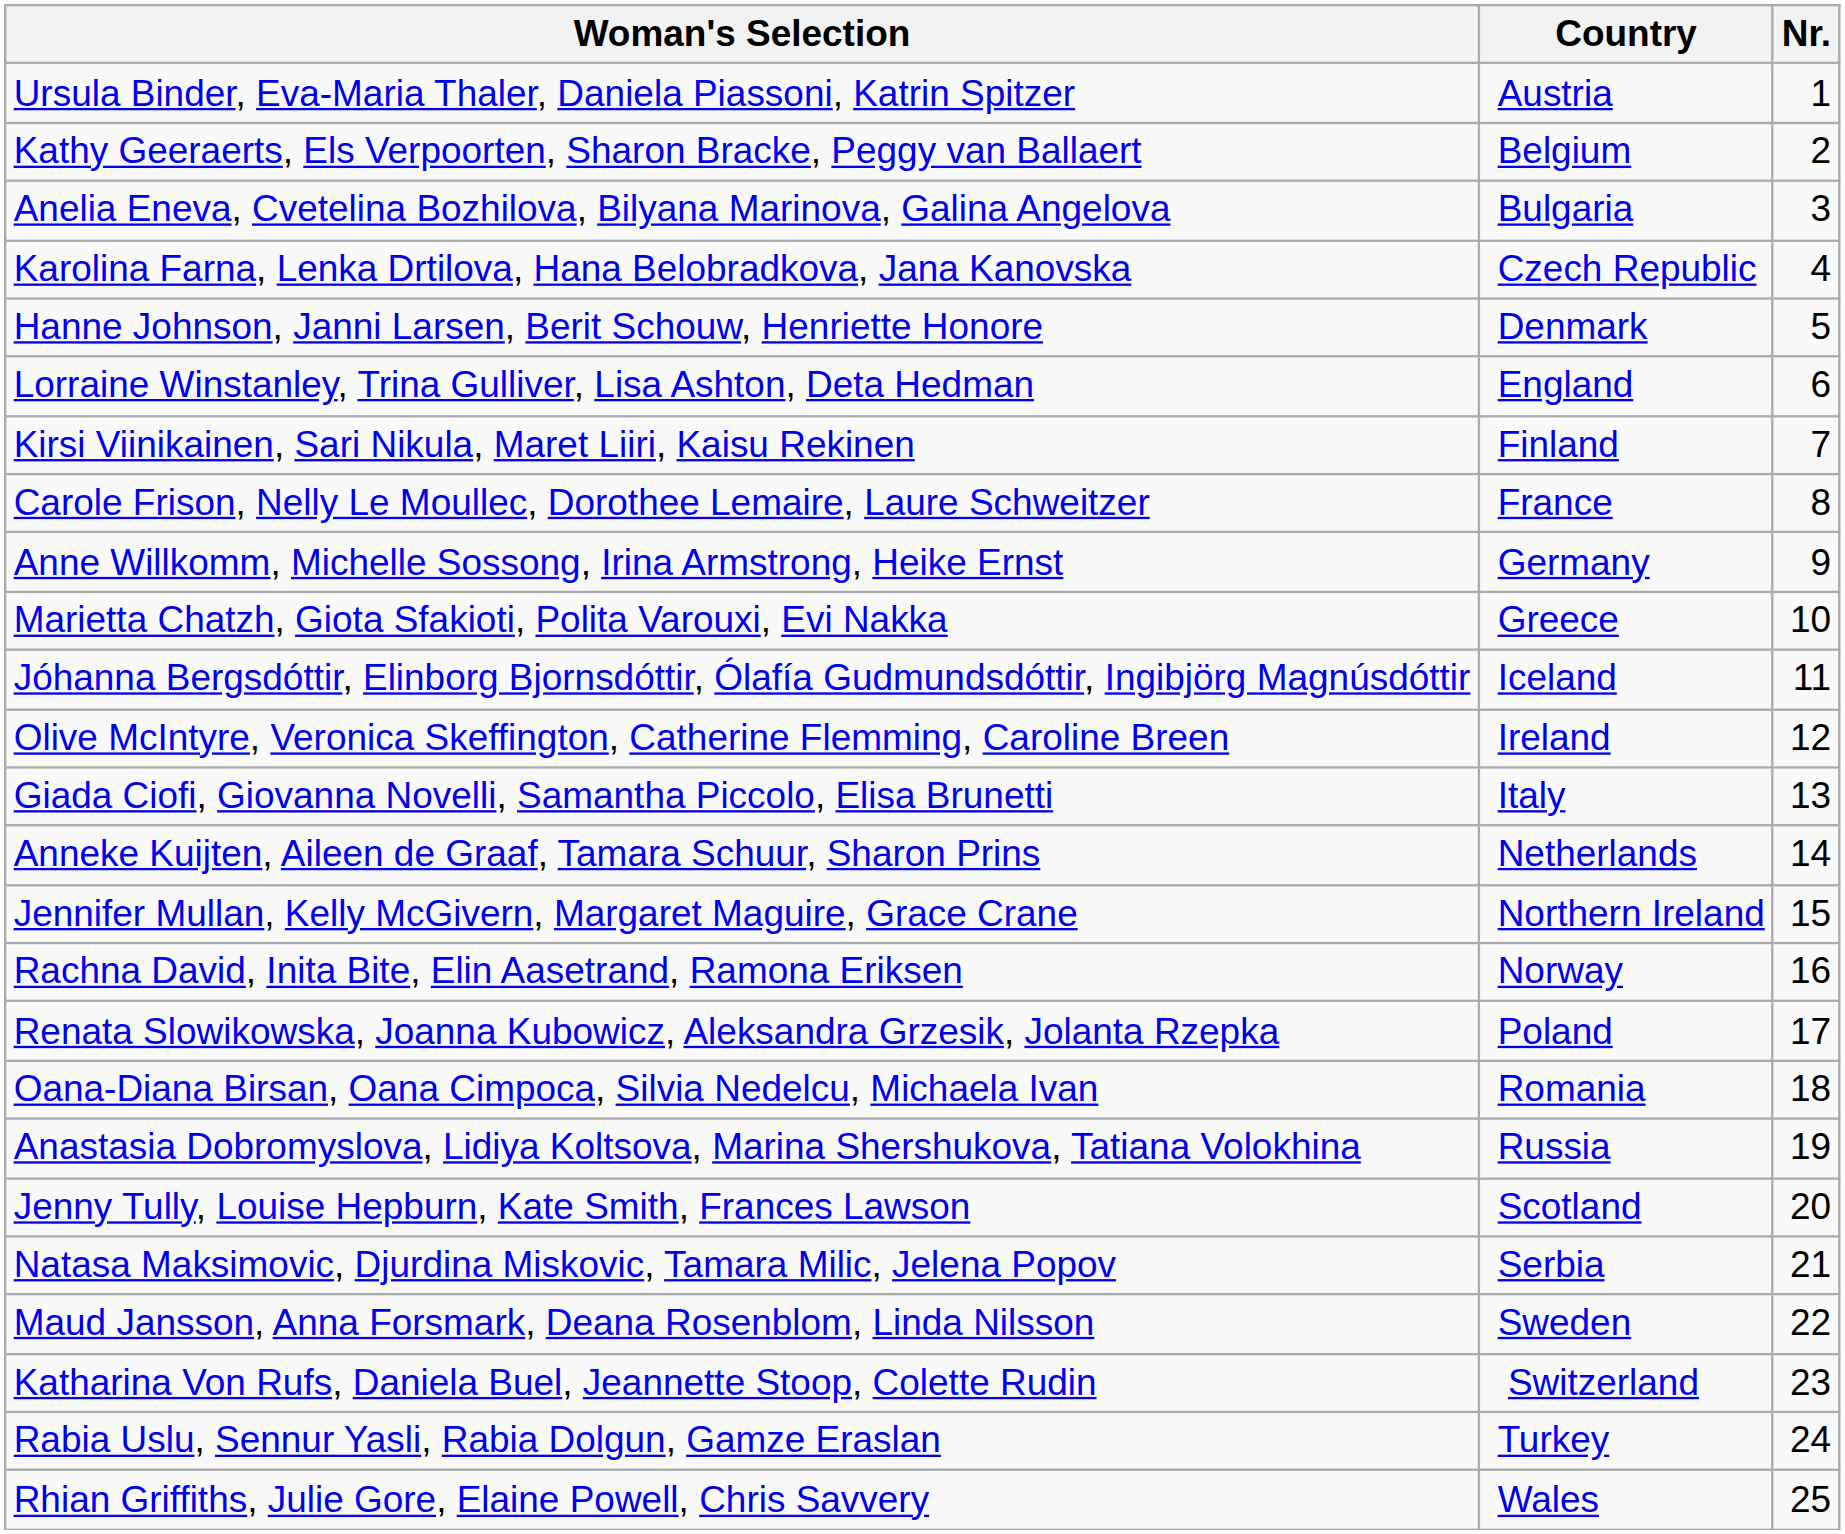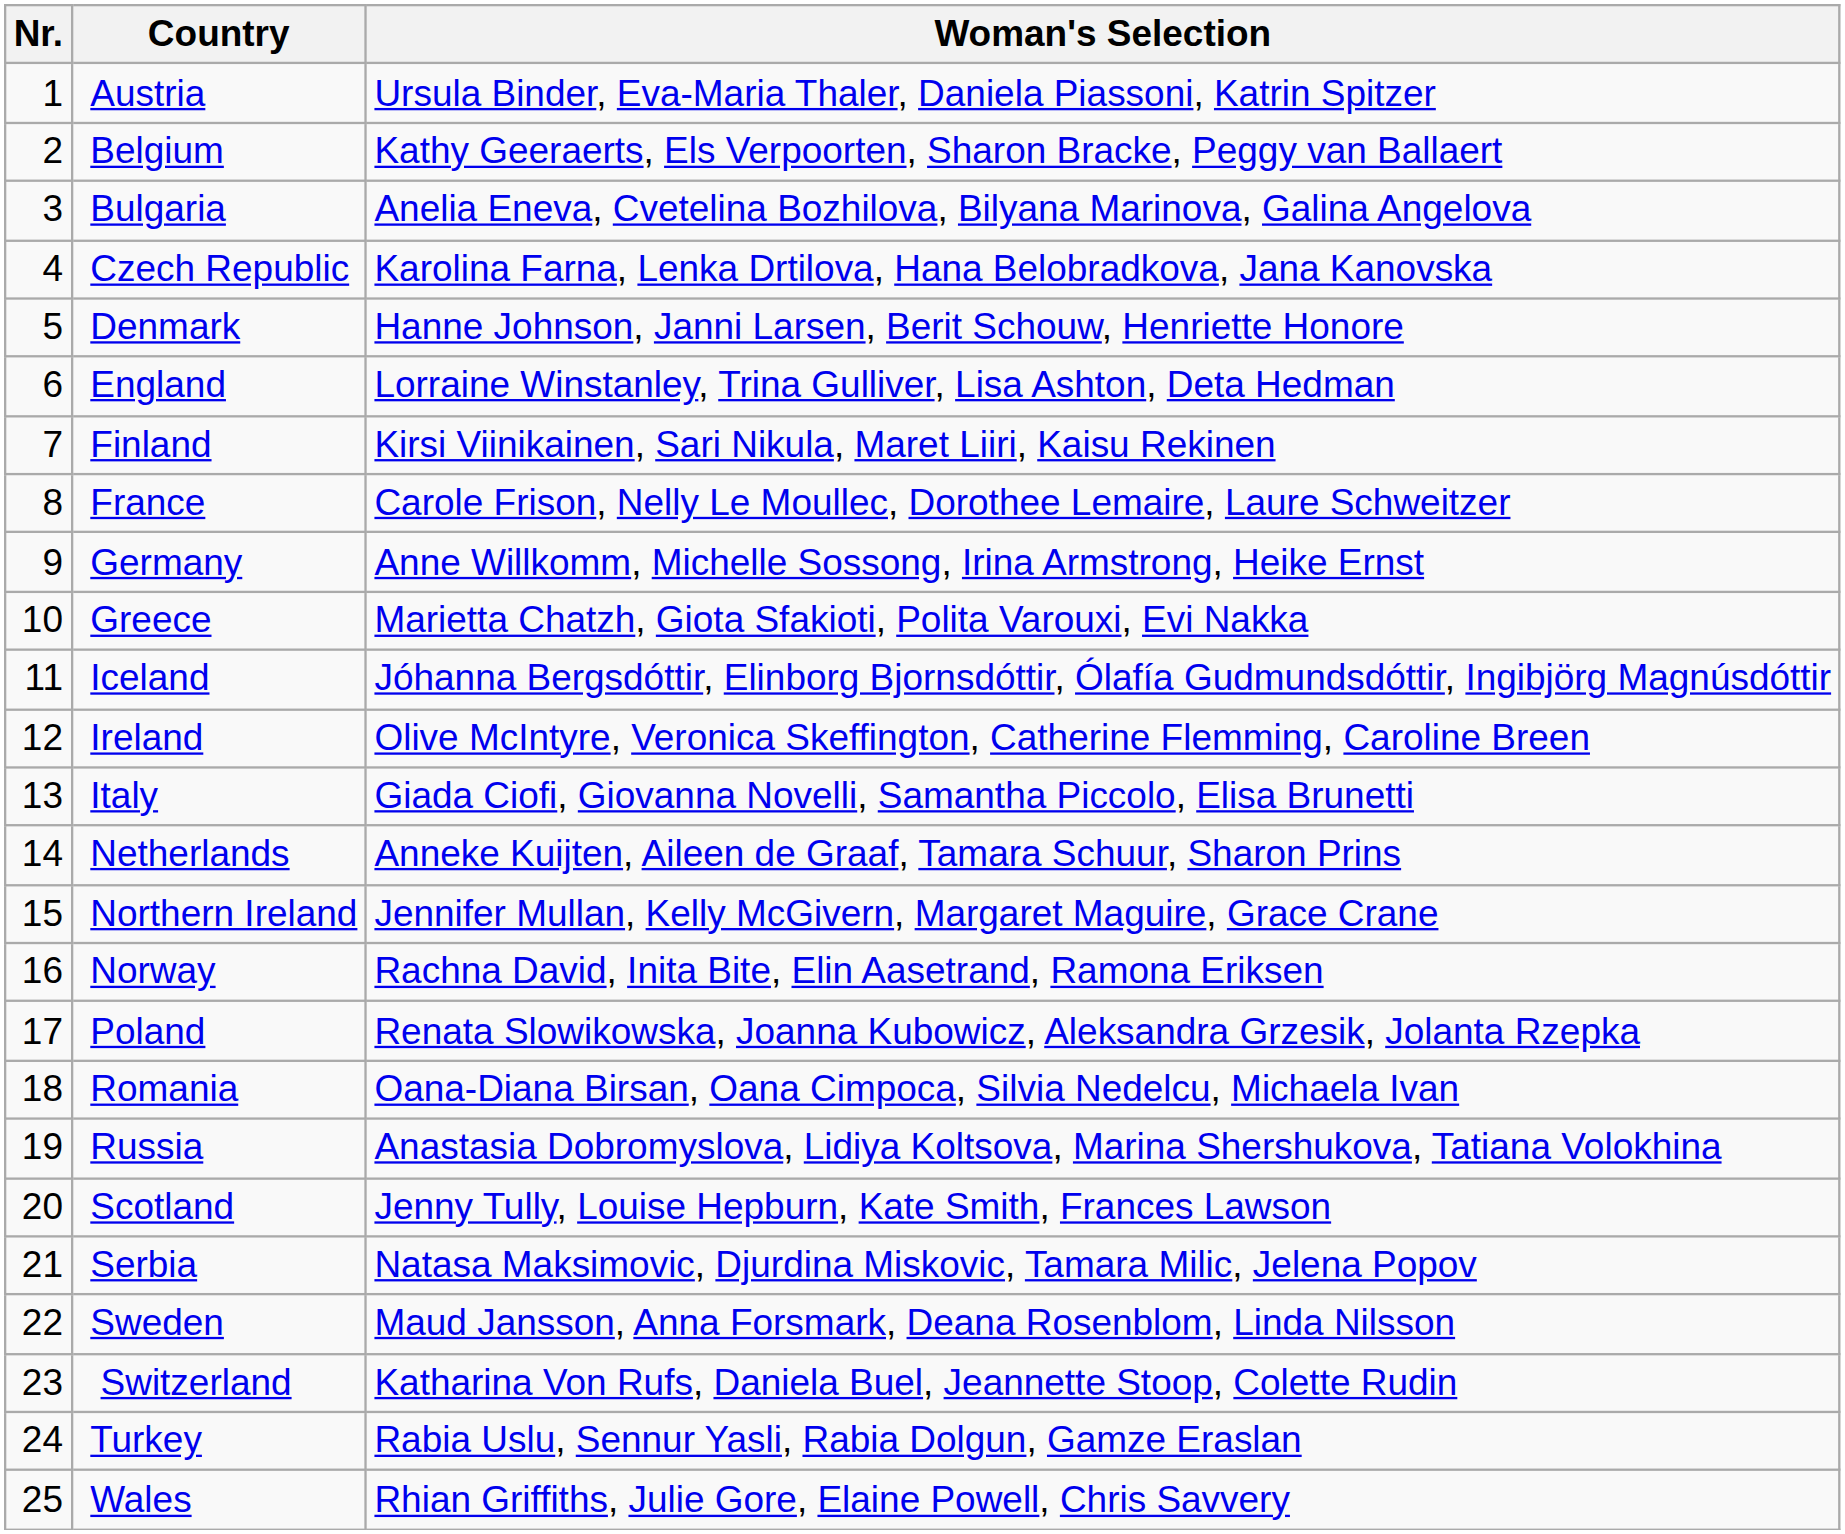columns swapped: Nr. <-> Woman's Selection
